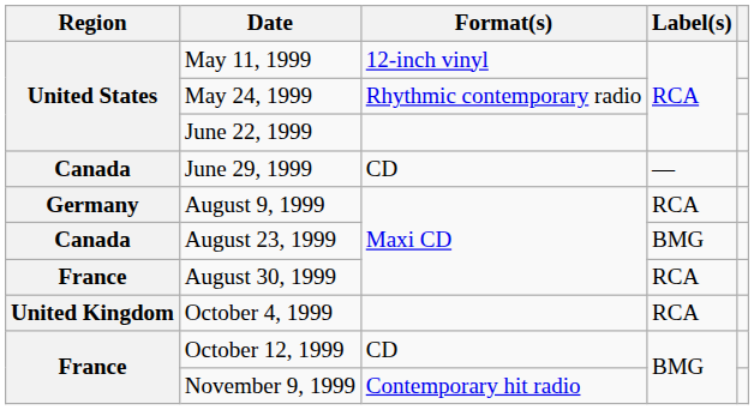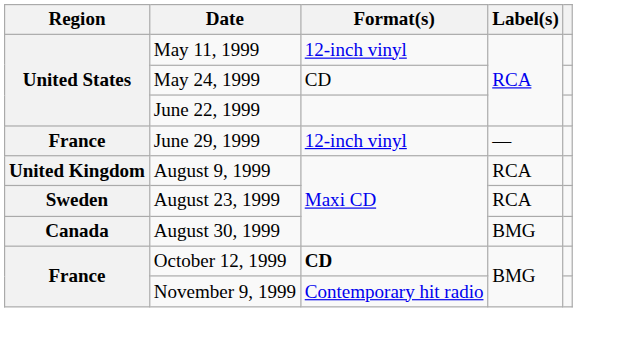May 24, 1999 | Format(s): Rhythmic contemporary radio -> CD
June 29, 1999 | Region: Canada -> France
June 29, 1999 | Format(s): CD -> 12-inch vinyl
August 9, 1999 | Region: Germany -> United Kingdom
August 23, 1999 | Region: Canada -> Sweden
August 23, 1999 | Label(s): BMG -> RCA
August 30, 1999 | Region: France -> Canada
August 30, 1999 | Label(s): RCA -> BMG
- row: United Kingdom | October 4, 1999 | RCA
October 12, 1999 | Format(s): normal -> bold
